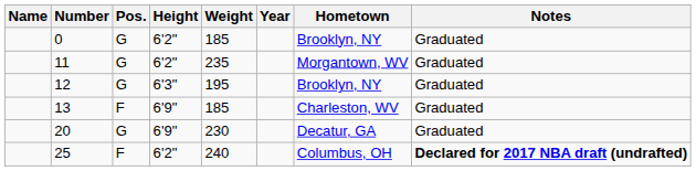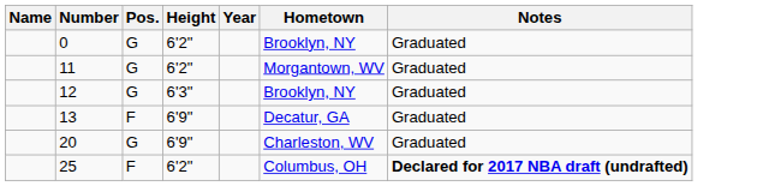- column: Weight | 185 | 235 | 195 | 185 | 230 | 240
13 | Hometown: Charleston, WV -> Decatur, GA
20 | Hometown: Decatur, GA -> Charleston, WV
